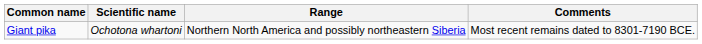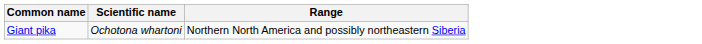- column: Comments | Most recent remains dated to 8301-7190 BCE.
